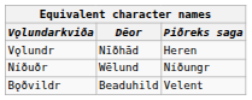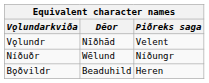Vǫlundr | Þiðreks saga: Heren -> Velent
Bǫðvildr | Þiðreks saga: Velent -> Heren
